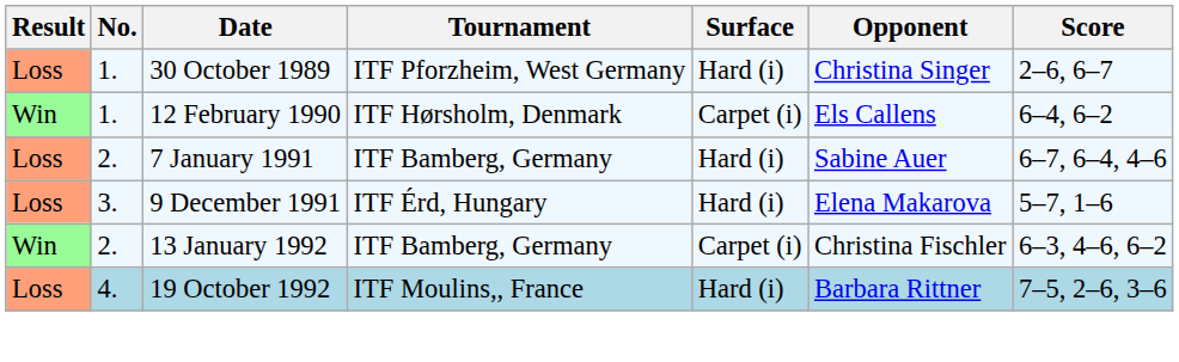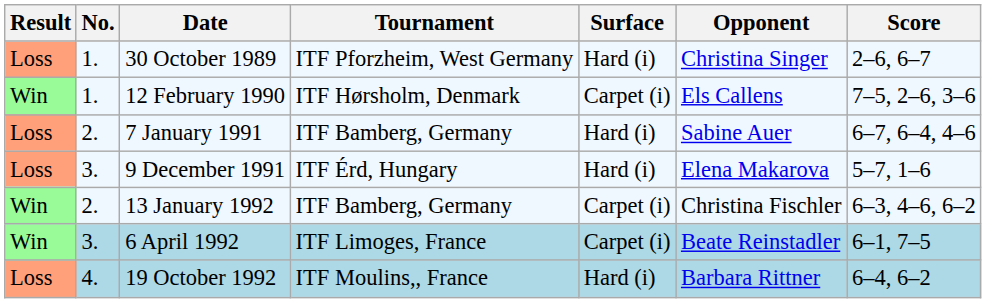12 February 1990 | Score: 6–4, 6–2 -> 7–5, 2–6, 3–6
+ row: Win | 3. | 6 April 1992 | ITF Limoges, France | Carpet (i) | Beate Reinstadler | 6–1, 7–5
19 October 1992 | Score: 7–5, 2–6, 3–6 -> 6–4, 6–2
